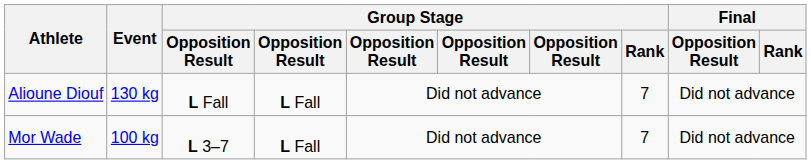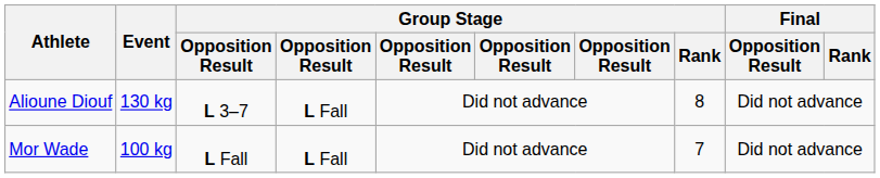Alioune Diouf | column 3: L Fall -> L 3–7
Alioune Diouf | Group Stage / Rank: 7 -> 8
Mor Wade | column 3: L 3–7 -> L Fall
